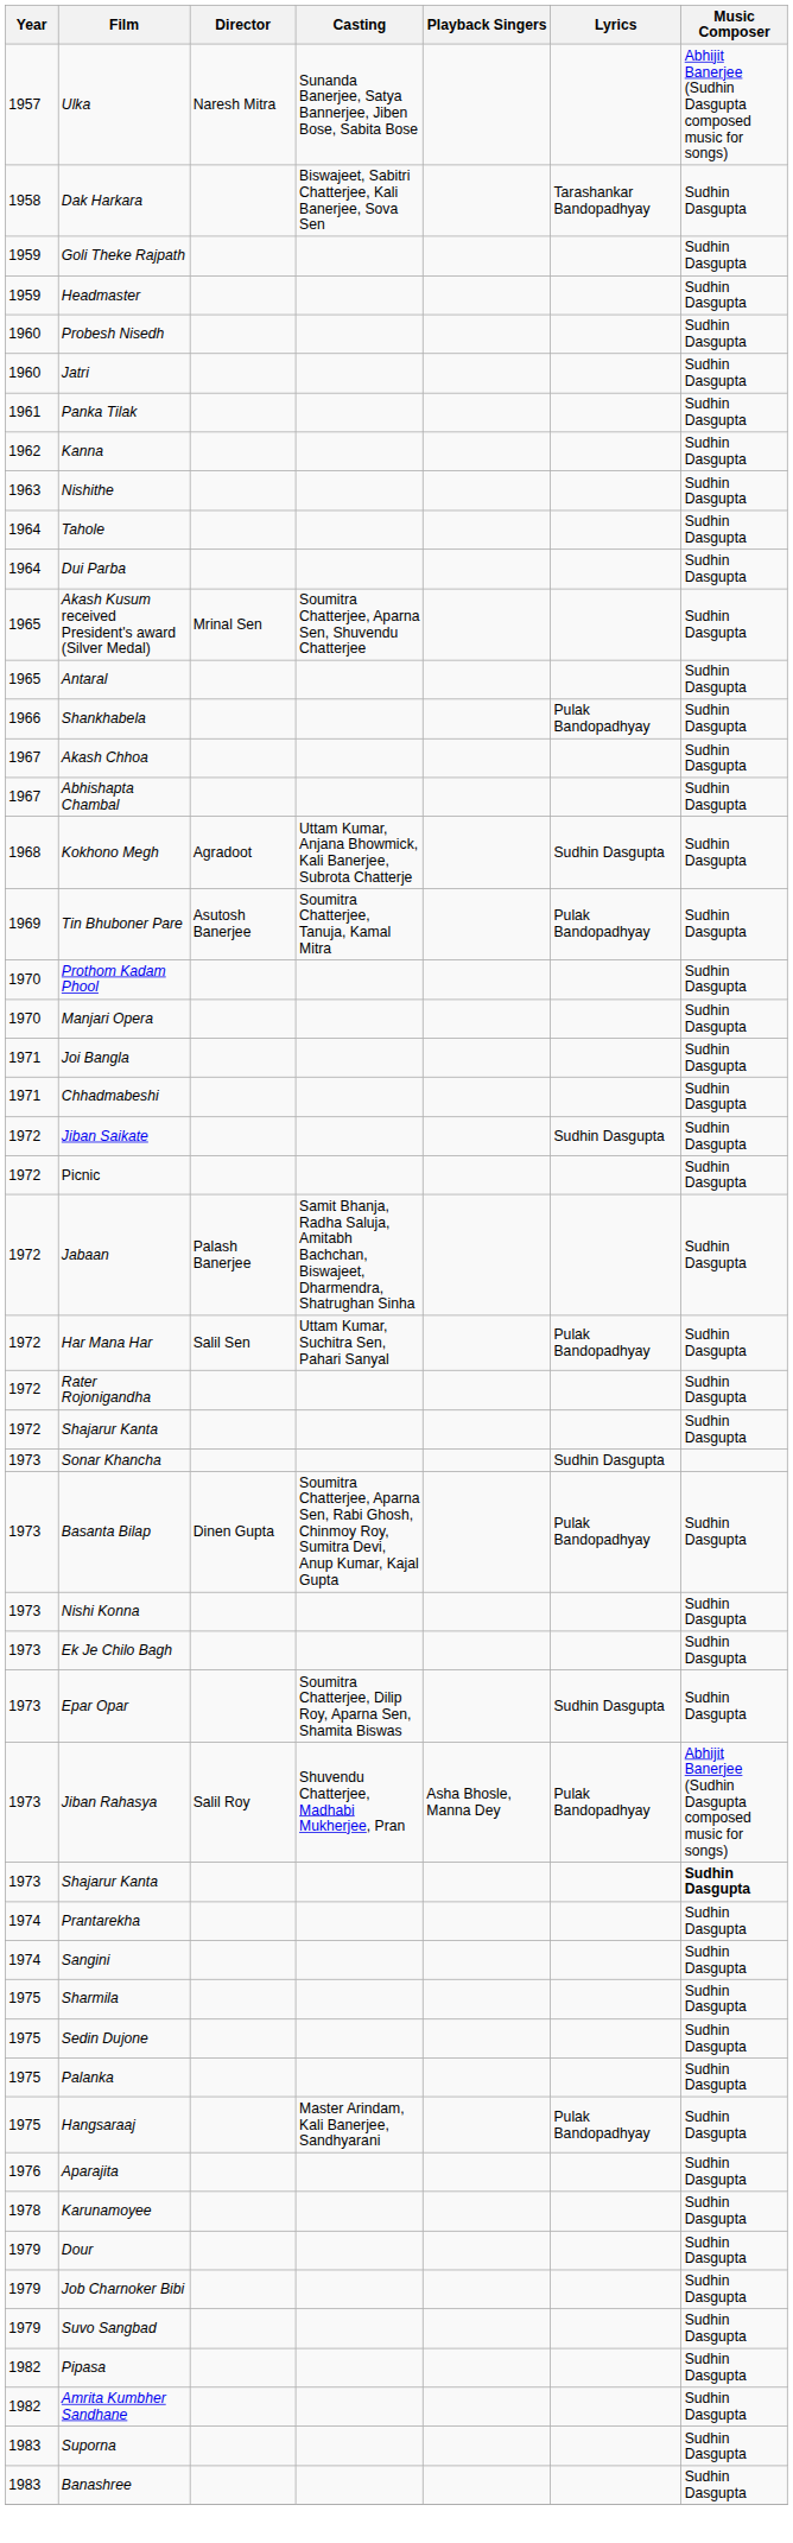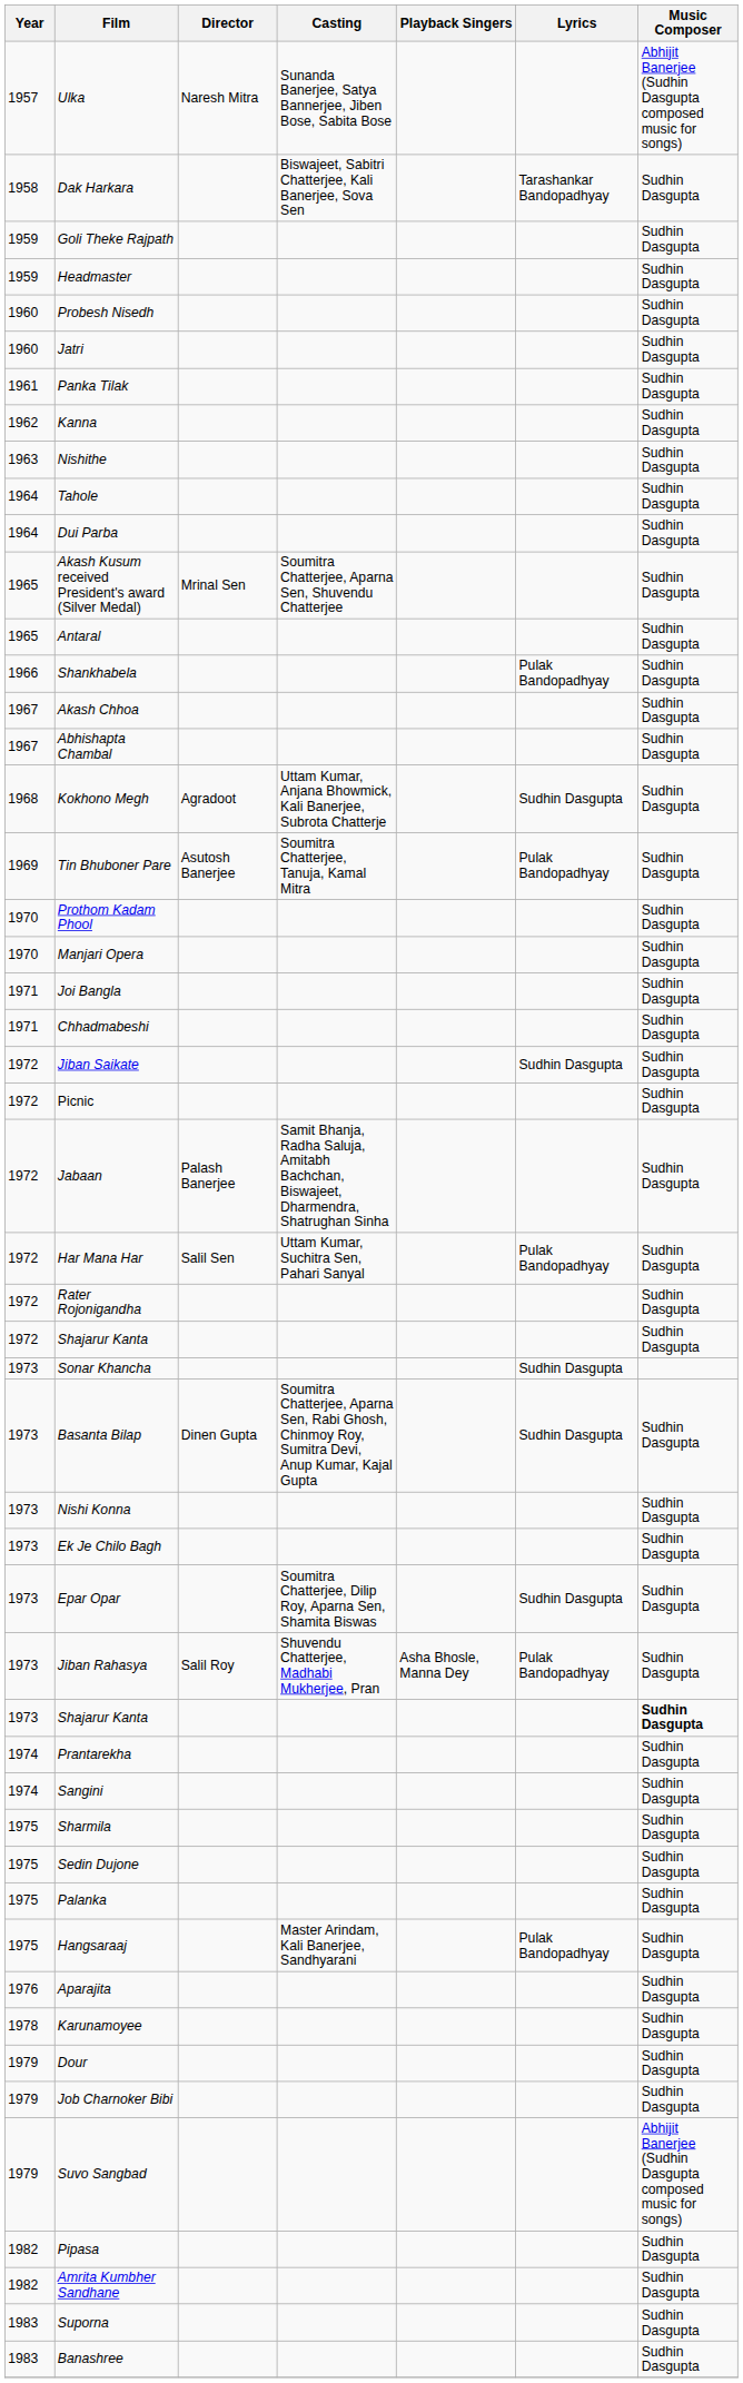Basanta Bilap | Lyrics: Pulak Bandopadhyay -> Sudhin Dasgupta
Jiban Rahasya | Music Composer: Abhijit Banerjee (Sudhin Dasgupta composed music for songs) -> Sudhin Dasgupta
Suvo Sangbad | Music Composer: Sudhin Dasgupta -> Abhijit Banerjee (Sudhin Dasgupta composed music for songs)
